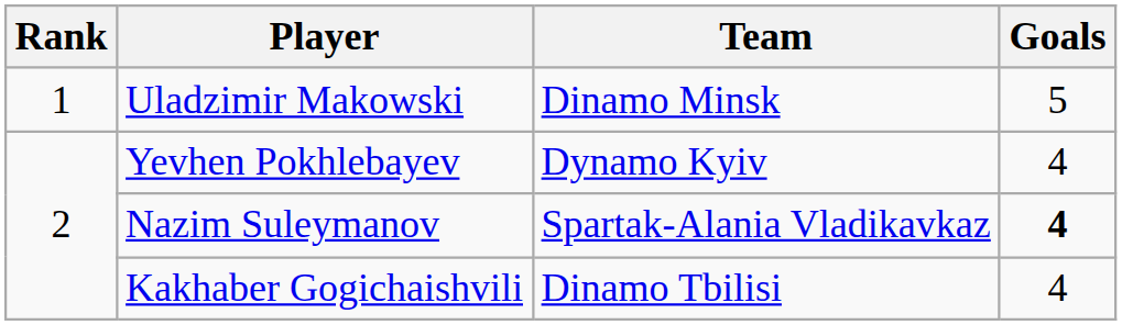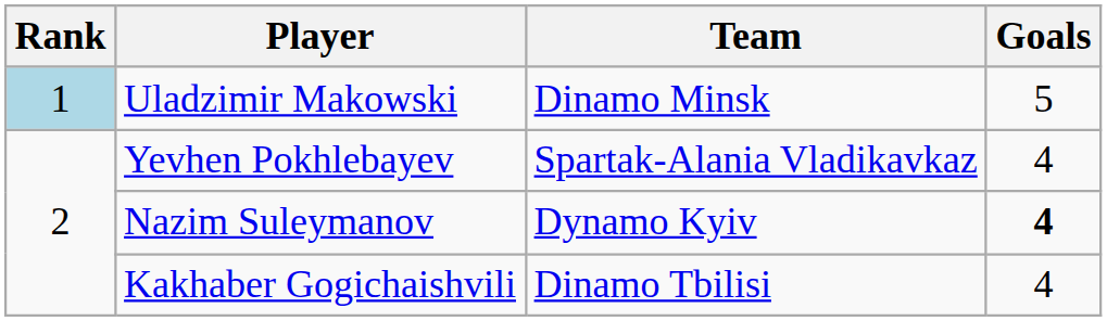Uladzimir Makowski | Rank: no background -> lightblue background
Yevhen Pokhlebayev | Team: Dynamo Kyiv -> Spartak-Alania Vladikavkaz
Nazim Suleymanov | Team: Spartak-Alania Vladikavkaz -> Dynamo Kyiv
